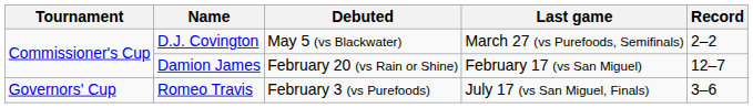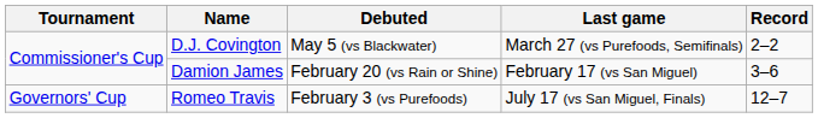Damion James | Record: 12–7 -> 3–6
Romeo Travis | Record: 3–6 -> 12–7
